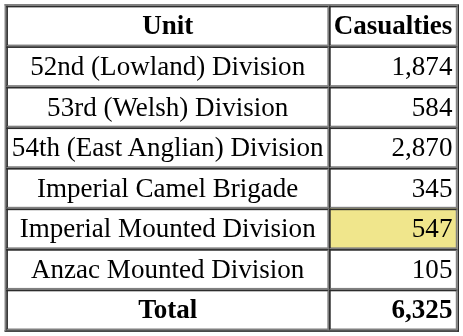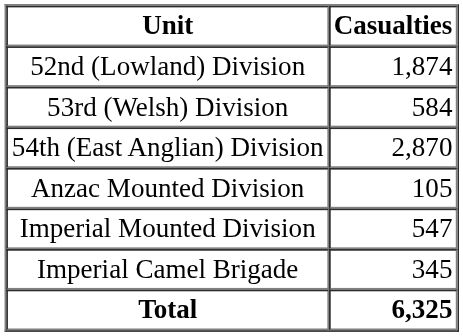rows swapped: Anzac Mounted Division <-> Imperial Camel Brigade
Imperial Mounted Division | Casualties: khaki background -> no background
